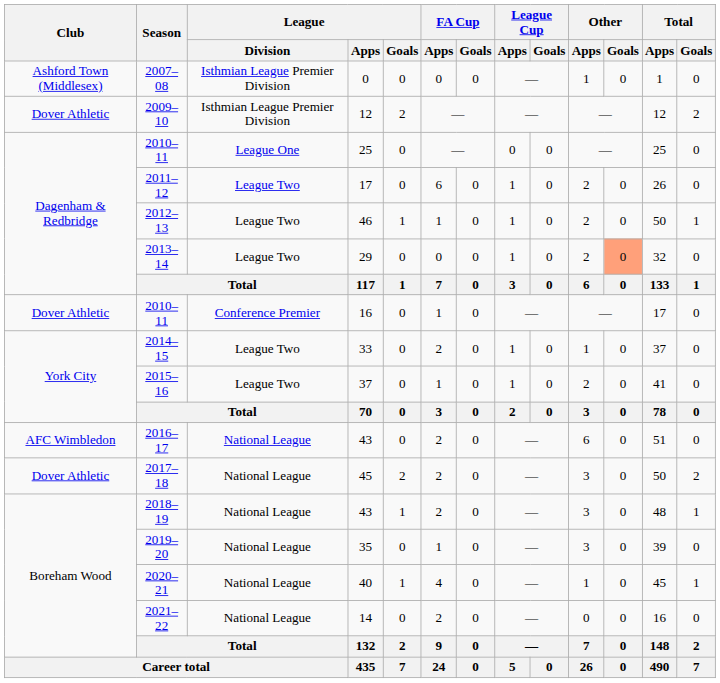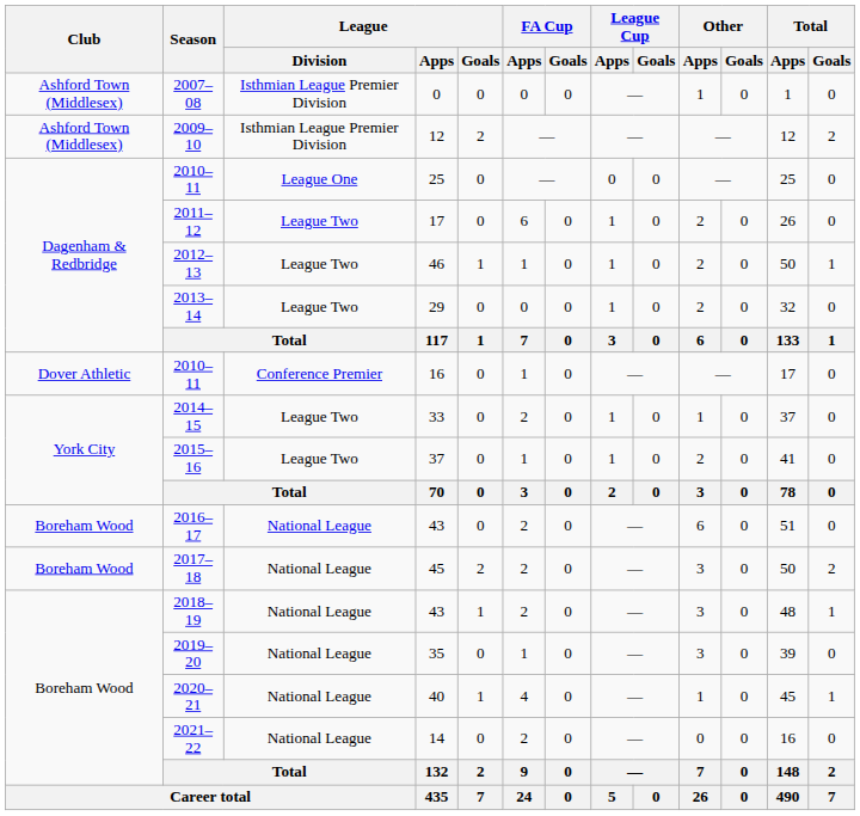2009–10 | Club: Dover Athletic -> Ashford Town (Middlesex)
2013–14 | Other / Goals: lightsalmon background -> no background
2016–17 | Club: AFC Wimbledon -> Boreham Wood
2017–18 | Club: Dover Athletic -> Boreham Wood
